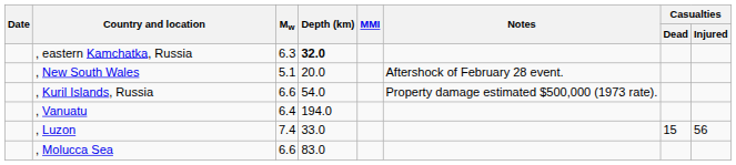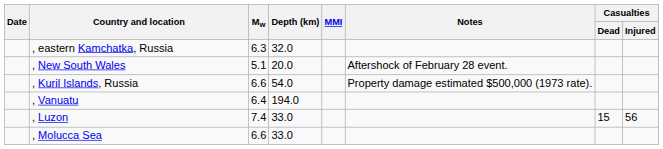, eastern Kamchatka, Russia | Depth (km): bold -> normal
, Molucca Sea | Depth (km): 83.0 -> 33.0
